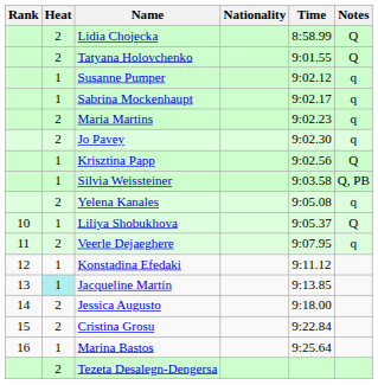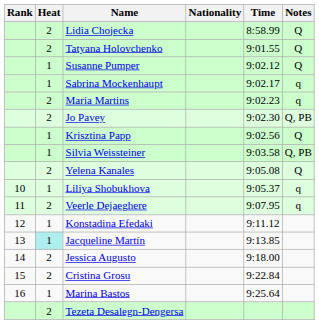Susanne Pumper | Notes: q -> Q
Jo Pavey | Notes: q -> Q, PB
Yelena Kanales | Notes: q -> Q
Liliya Shobukhova | Notes: Q -> q
